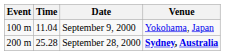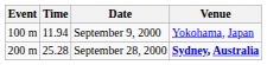September 9, 2000 | Time: 11.04 -> 11.94
